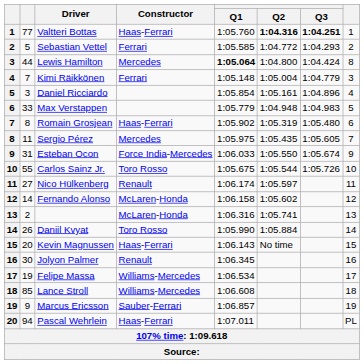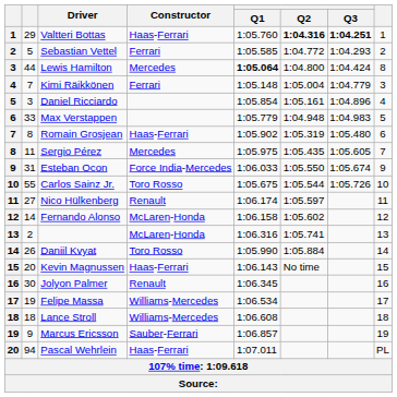Valtteri Bottas | column 2: 77 -> 29
Lance Stroll | column 2: 85 -> 18
